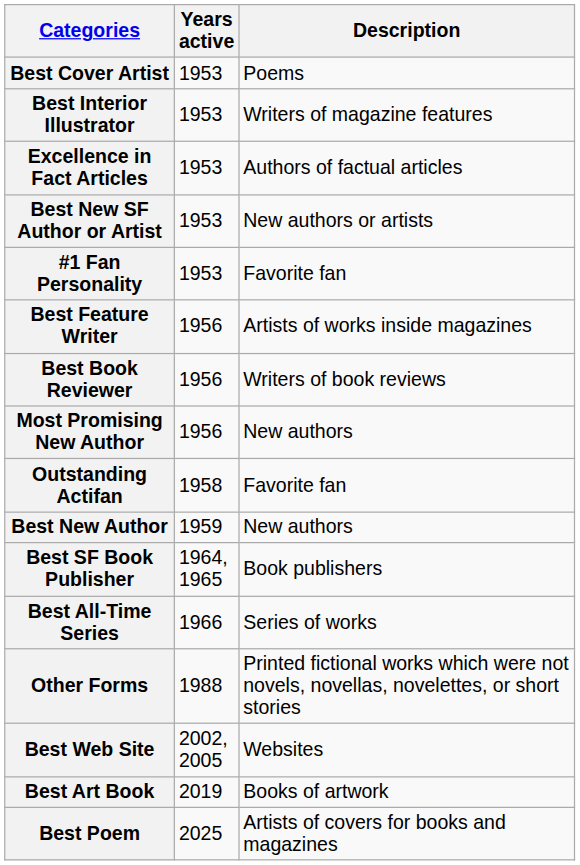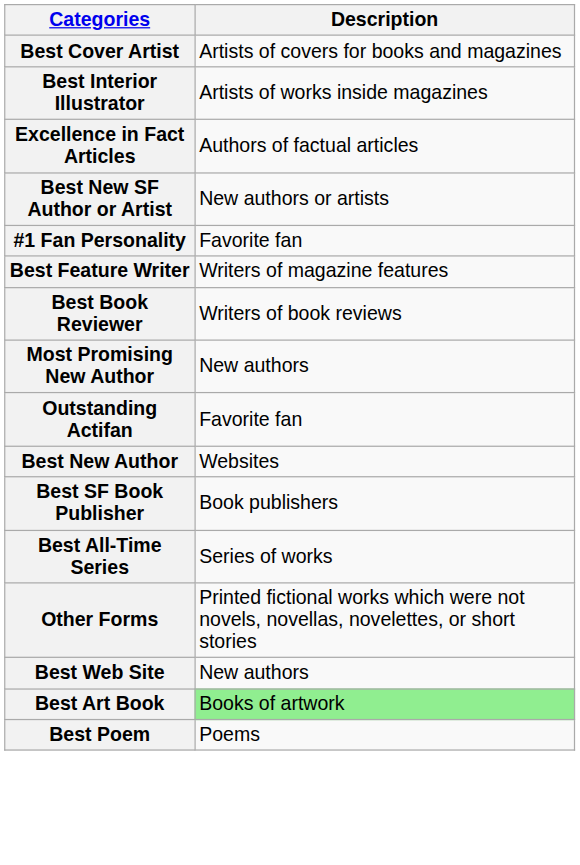- column: Years active | 1953 | 1953 | 1953 | 1953 | 1953 | 1956 | 1956 | 1956 | 1958 | 1959 | 1964, 1965 | 1966 | 1988 | 2002, 2005 | 2019 | 2025
Best Cover Artist | Description: Poems -> Artists of covers for books and magazines
Best Interior Illustrator | Description: Writers of magazine features -> Artists of works inside magazines
Best Feature Writer | Description: Artists of works inside magazines -> Writers of magazine features
Best New Author | Description: New authors -> Websites
Best Web Site | Description: Websites -> New authors
Best Art Book | Description: no background -> lightgreen background
Best Poem | Description: Artists of covers for books and magazines -> Poems
